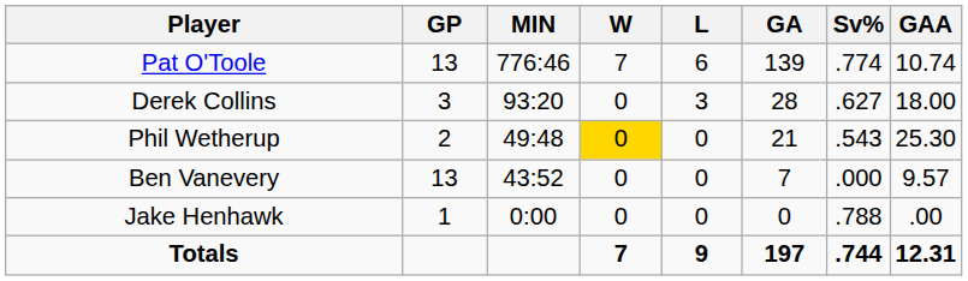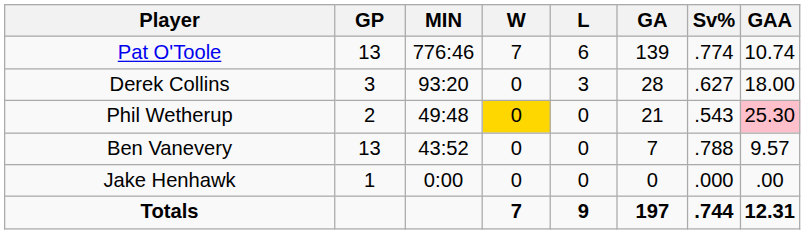Phil Wetherup | GAA: no background -> pink background
Ben Vanevery | Sv%: .000 -> .788
Jake Henhawk | Sv%: .788 -> .000
